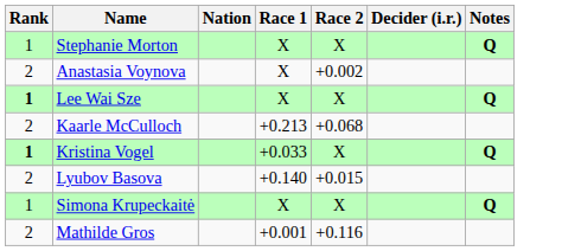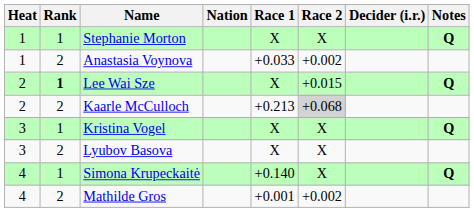+ column: Heat | 1 | 1 | 2 | 2 | 3 | 3 | 4 | 4
Anastasia Voynova | Race 1: X -> +0.033
Lee Wai Sze | Race 2: X -> +0.015
Kaarle McCulloch | Race 2: no background -> lightgrey background
Kristina Vogel | Rank: bold -> normal
Kristina Vogel | Race 1: +0.033 -> X
Lyubov Basova | Race 1: +0.140 -> X
Lyubov Basova | Race 2: +0.015 -> X
Simona Krupeckaitė | Race 1: X -> +0.140
Mathilde Gros | Race 2: +0.116 -> +0.002
